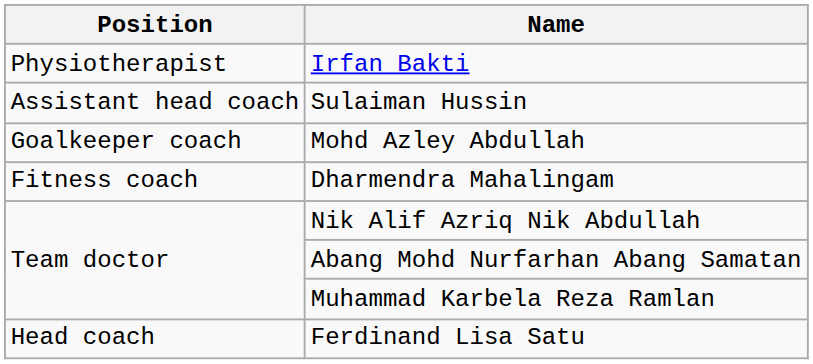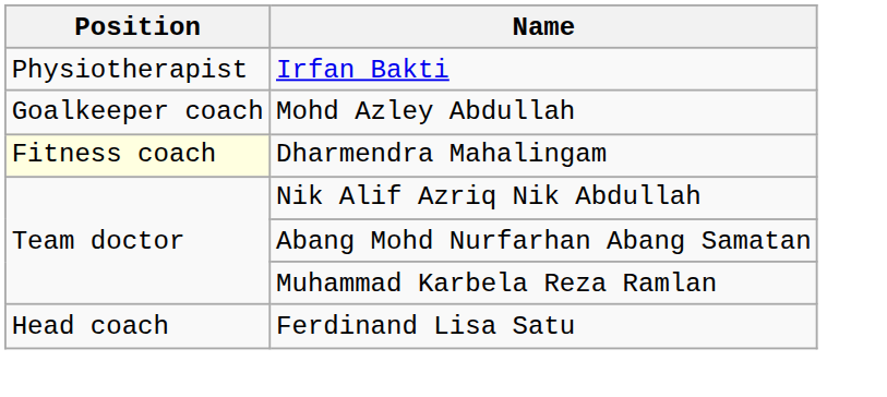- row: Assistant head coach | Sulaiman Hussin
Dharmendra Mahalingam | Position: no background -> lightyellow background
